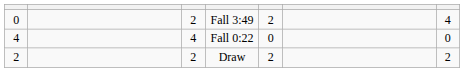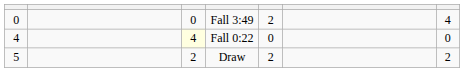Fall 3:49 | column 3: 2 -> 0
Fall 0:22 | column 3: no background -> lightyellow background
Draw | column 1: 2 -> 5
